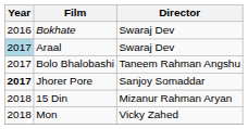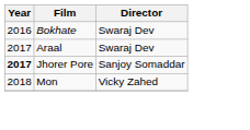Araal | Year: lightblue background -> no background
- row: 2017 | Bolo Bhalobashi | Taneem Rahman Angshu
- row: 2018 | 15 Din | Mizanur Rahman Aryan
